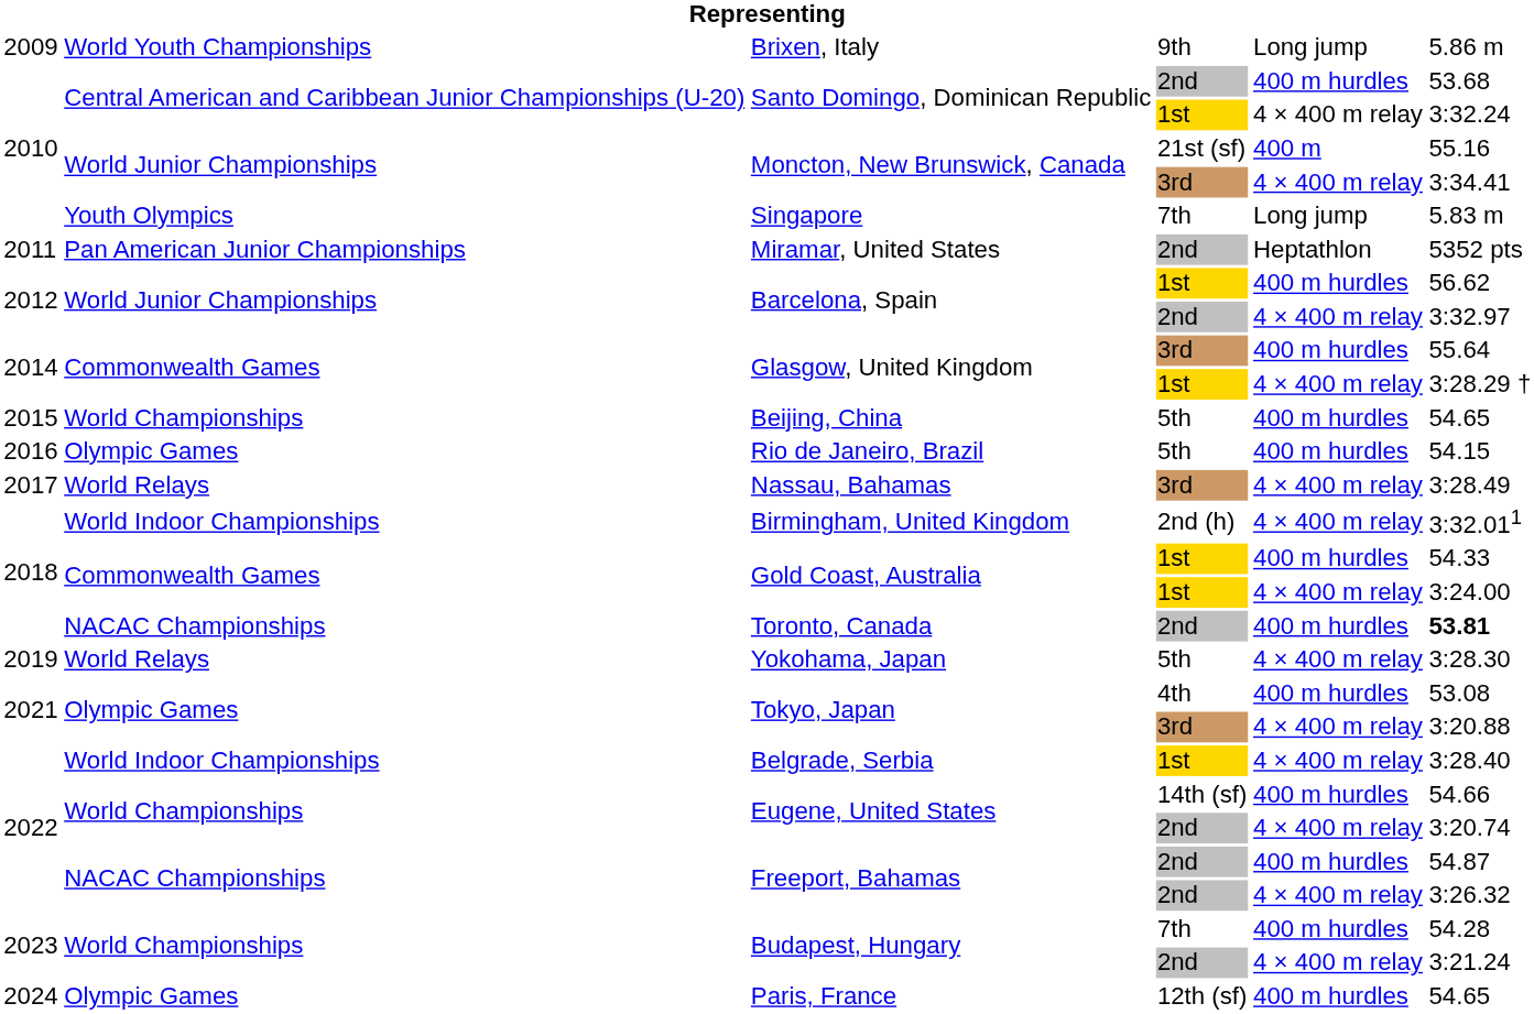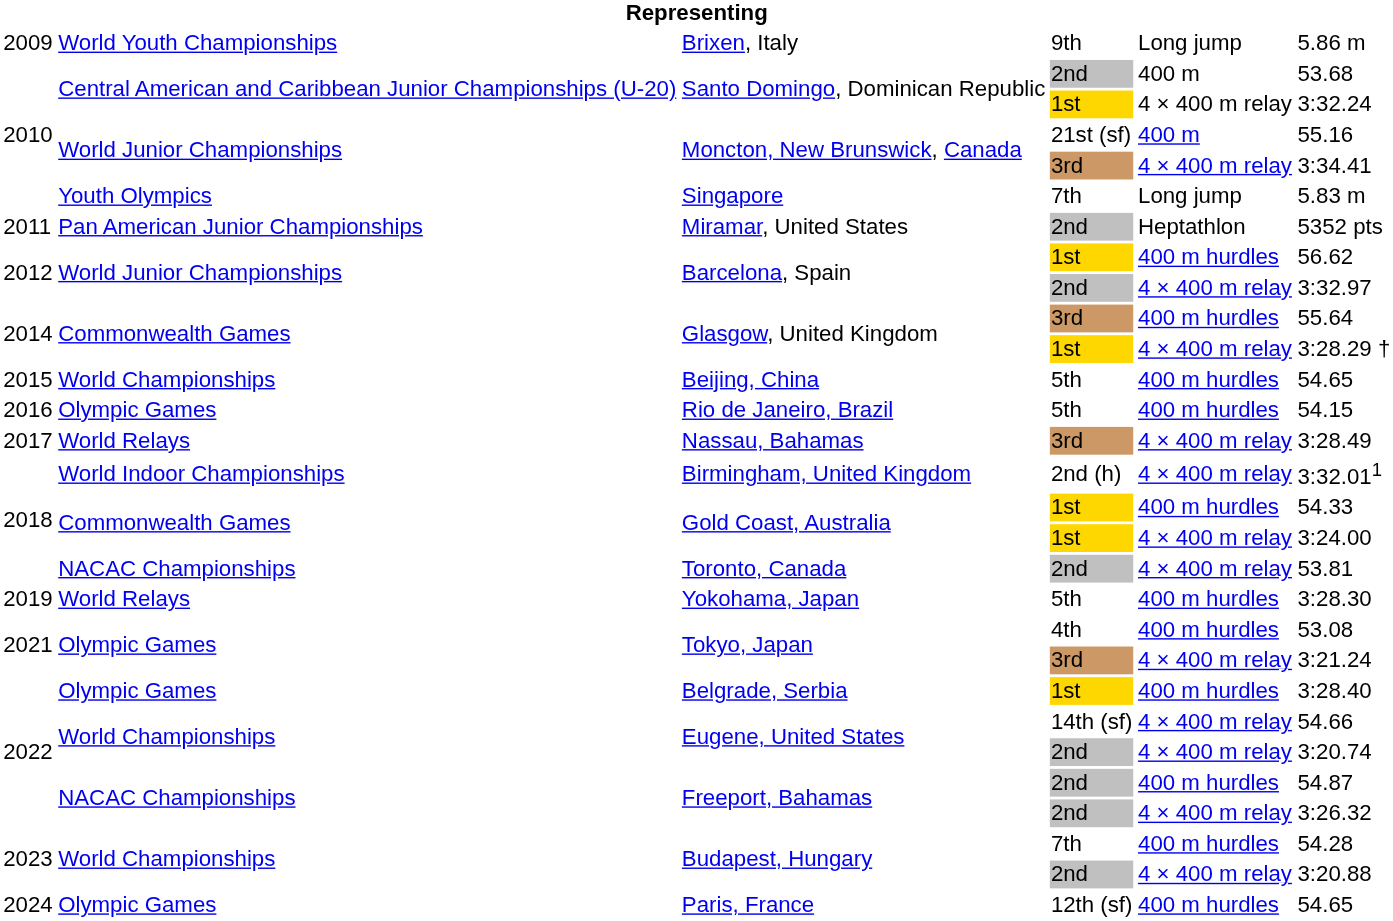Santo Domingo, Dominican Republic / 2nd | column 5: 400 m hurdles -> 400 m
Toronto, Canada | column 5: 400 m hurdles -> 4 × 400 m relay
Toronto, Canada | column 6: bold -> normal
Yokohama, Japan | column 5: 4 × 400 m relay -> 400 m hurdles
Tokyo, Japan / 3rd | column 6: 3:20.88 -> 3:21.24
Belgrade, Serbia | column 2: World Indoor Championships -> Olympic Games
Belgrade, Serbia | column 5: 4 × 400 m relay -> 400 m hurdles
Eugene, United States / 14th (sf) | column 5: 400 m hurdles -> 4 × 400 m relay
Budapest, Hungary / 2nd | column 6: 3:21.24 -> 3:20.88
